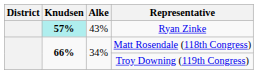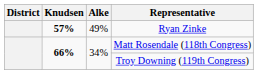Ryan Zinke | Knudsen: paleturquoise background -> no background
Ryan Zinke | Alke: 43% -> 49%
